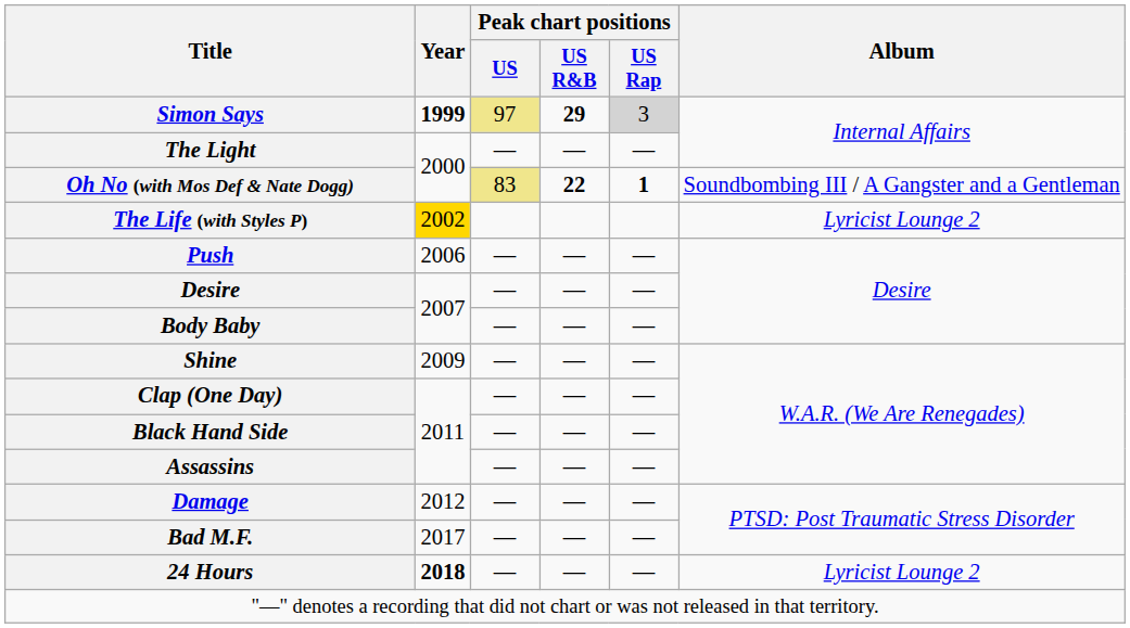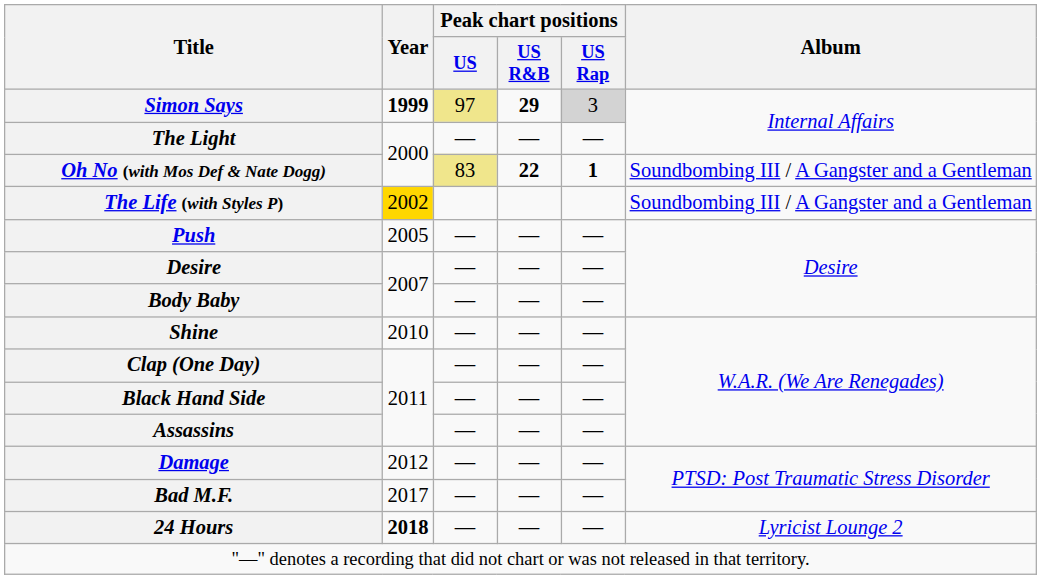The Life (with Styles P) | Album: Lyricist Lounge 2 -> Soundbombing III / A Gangster and a Gentleman
Push | Year: 2006 -> 2005
Shine | Year: 2009 -> 2010
